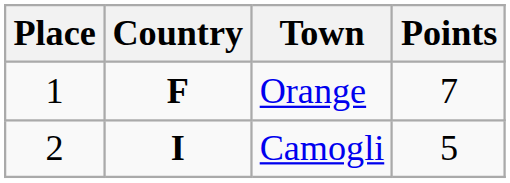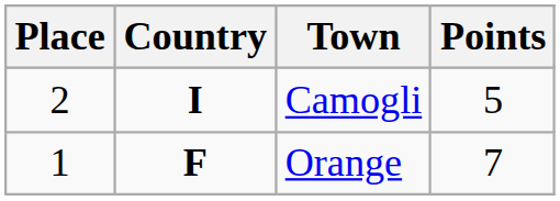rows swapped: Orange <-> Camogli
